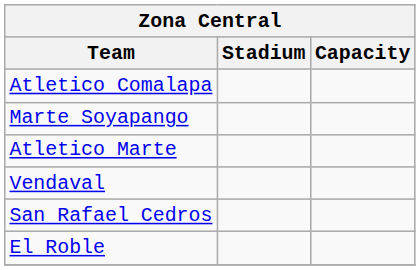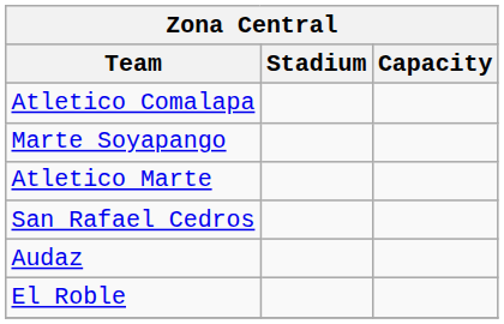- row: Vendaval
+ row: Audaz
